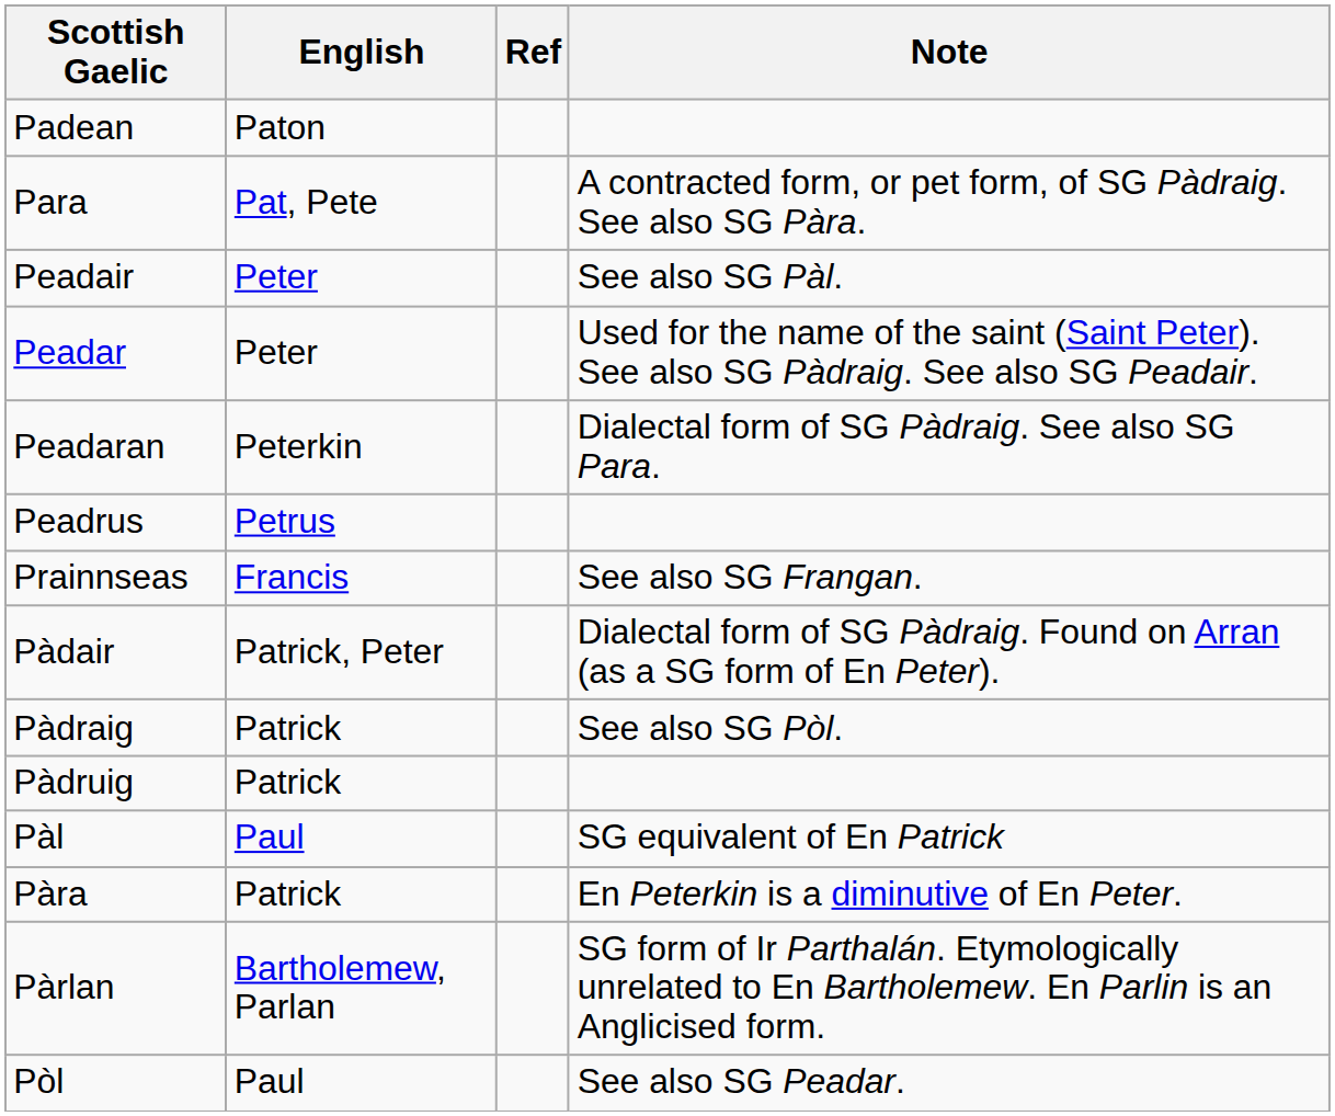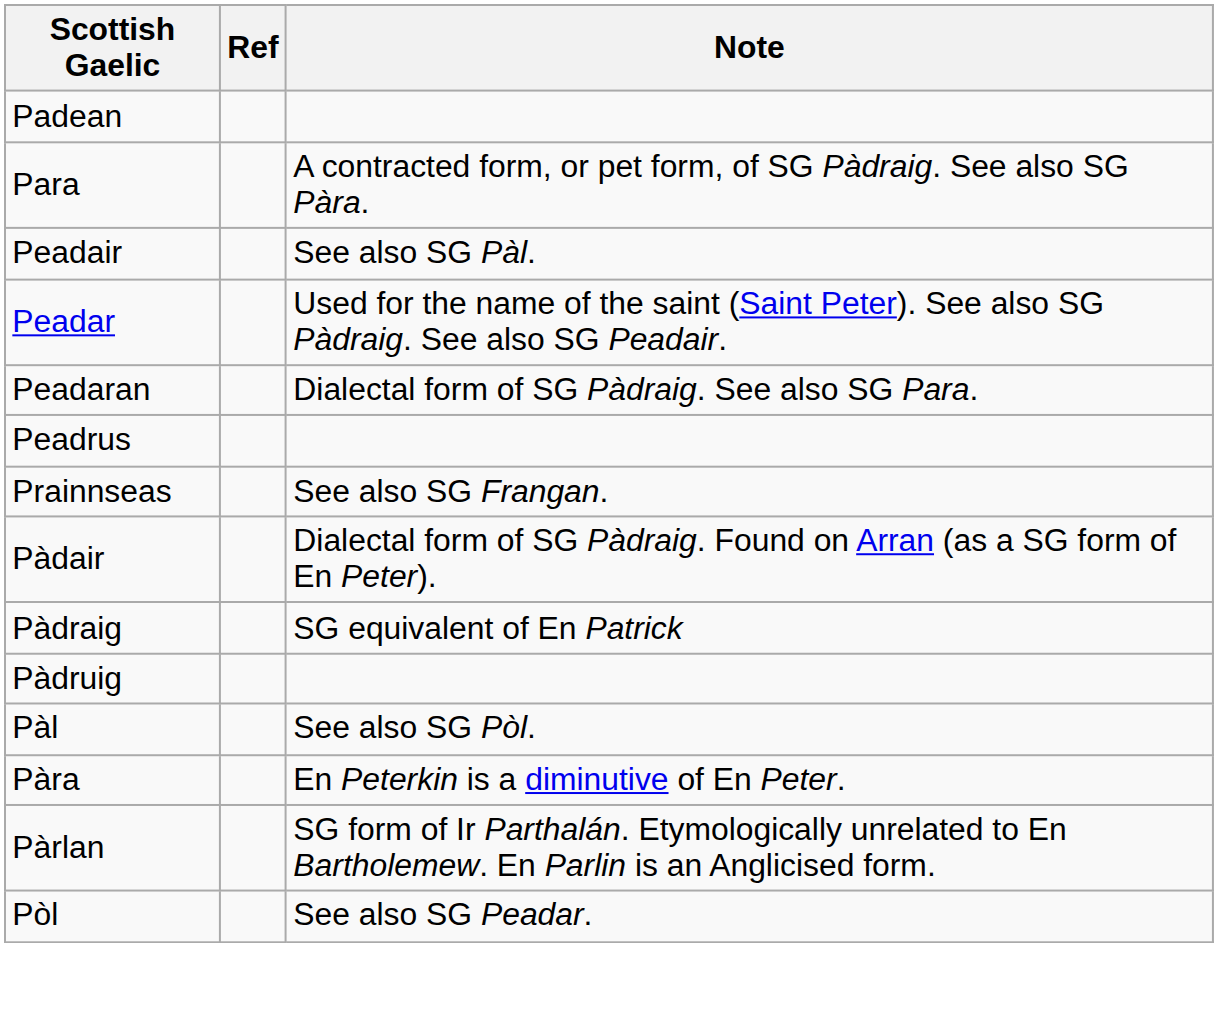- column: English | Paton | Pat, Pete | Peter | Peter | Peterkin | Petrus | Francis | Patrick, Peter | Patrick | Patrick | Paul | Patrick | Bartholemew, Parlan | Paul
Pàdraig | Note: See also SG Pòl. -> SG equivalent of En Patrick
Pàl | Note: SG equivalent of En Patrick -> See also SG Pòl.
